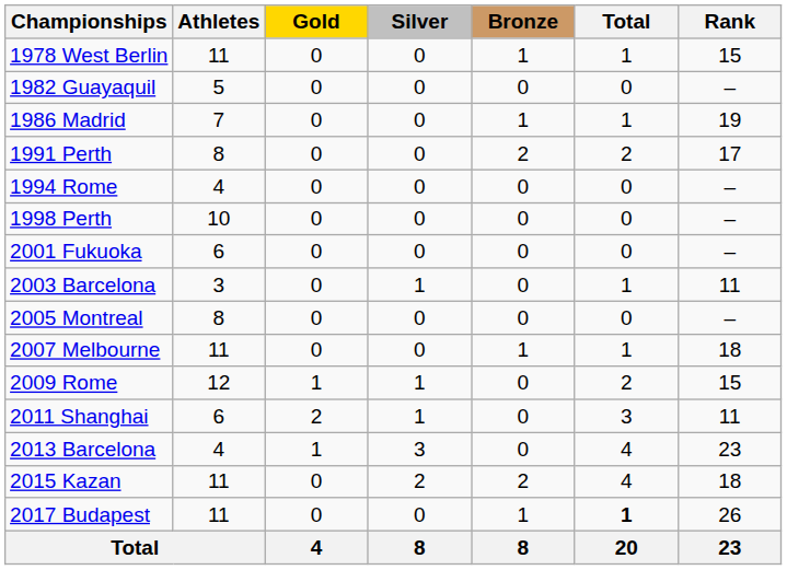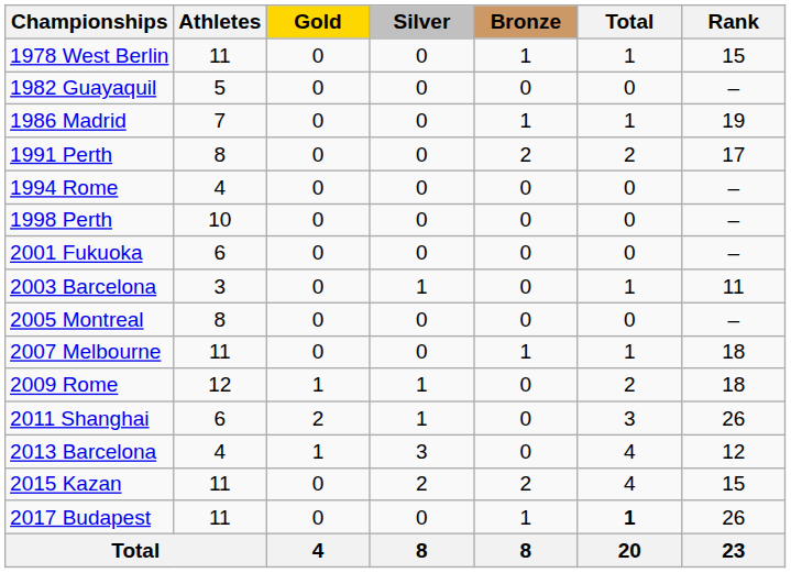2009 Rome | Rank: 15 -> 18
2011 Shanghai | Rank: 11 -> 26
2013 Barcelona | Rank: 23 -> 12
2015 Kazan | Rank: 18 -> 15
